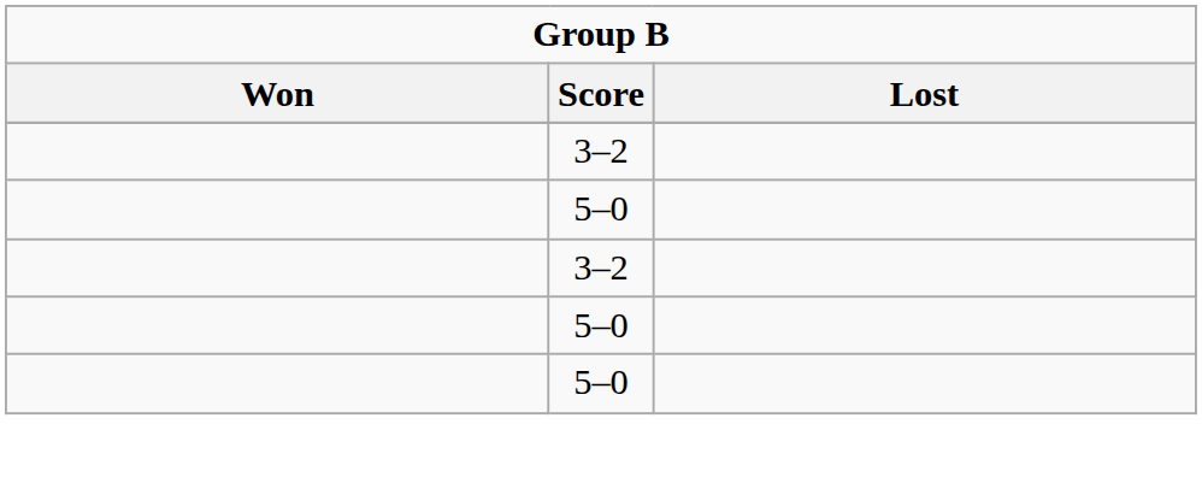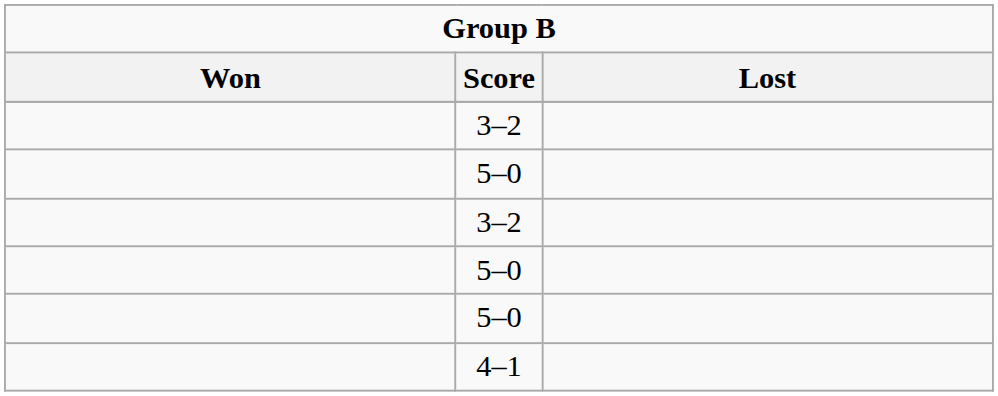+ row: 4–1
